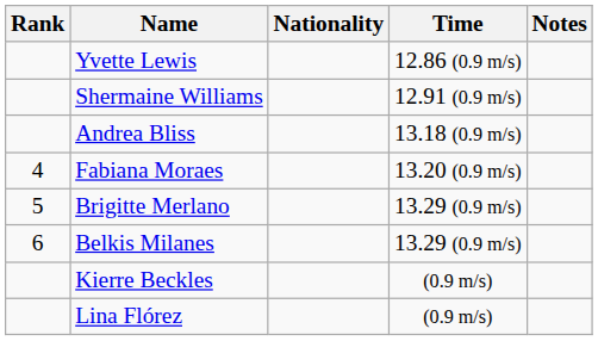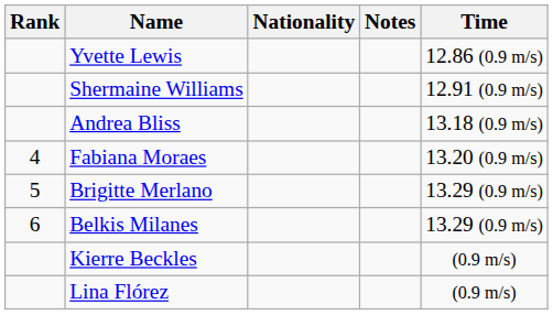columns swapped: Time <-> Notes
